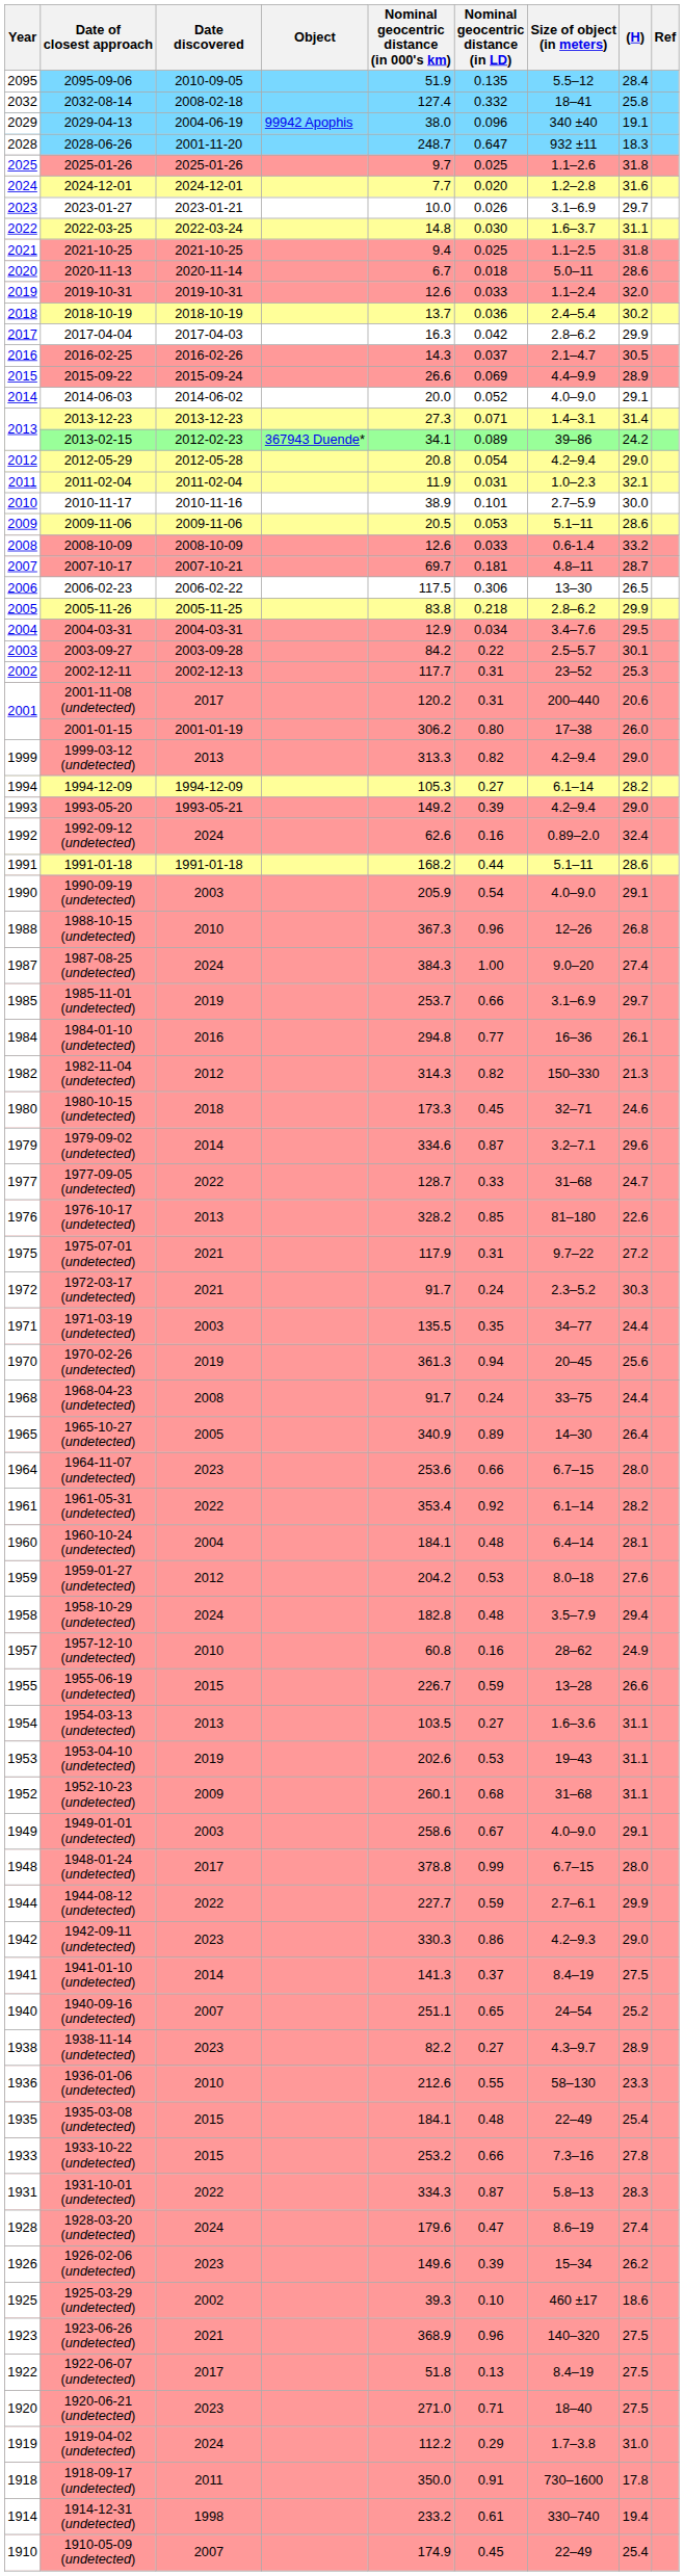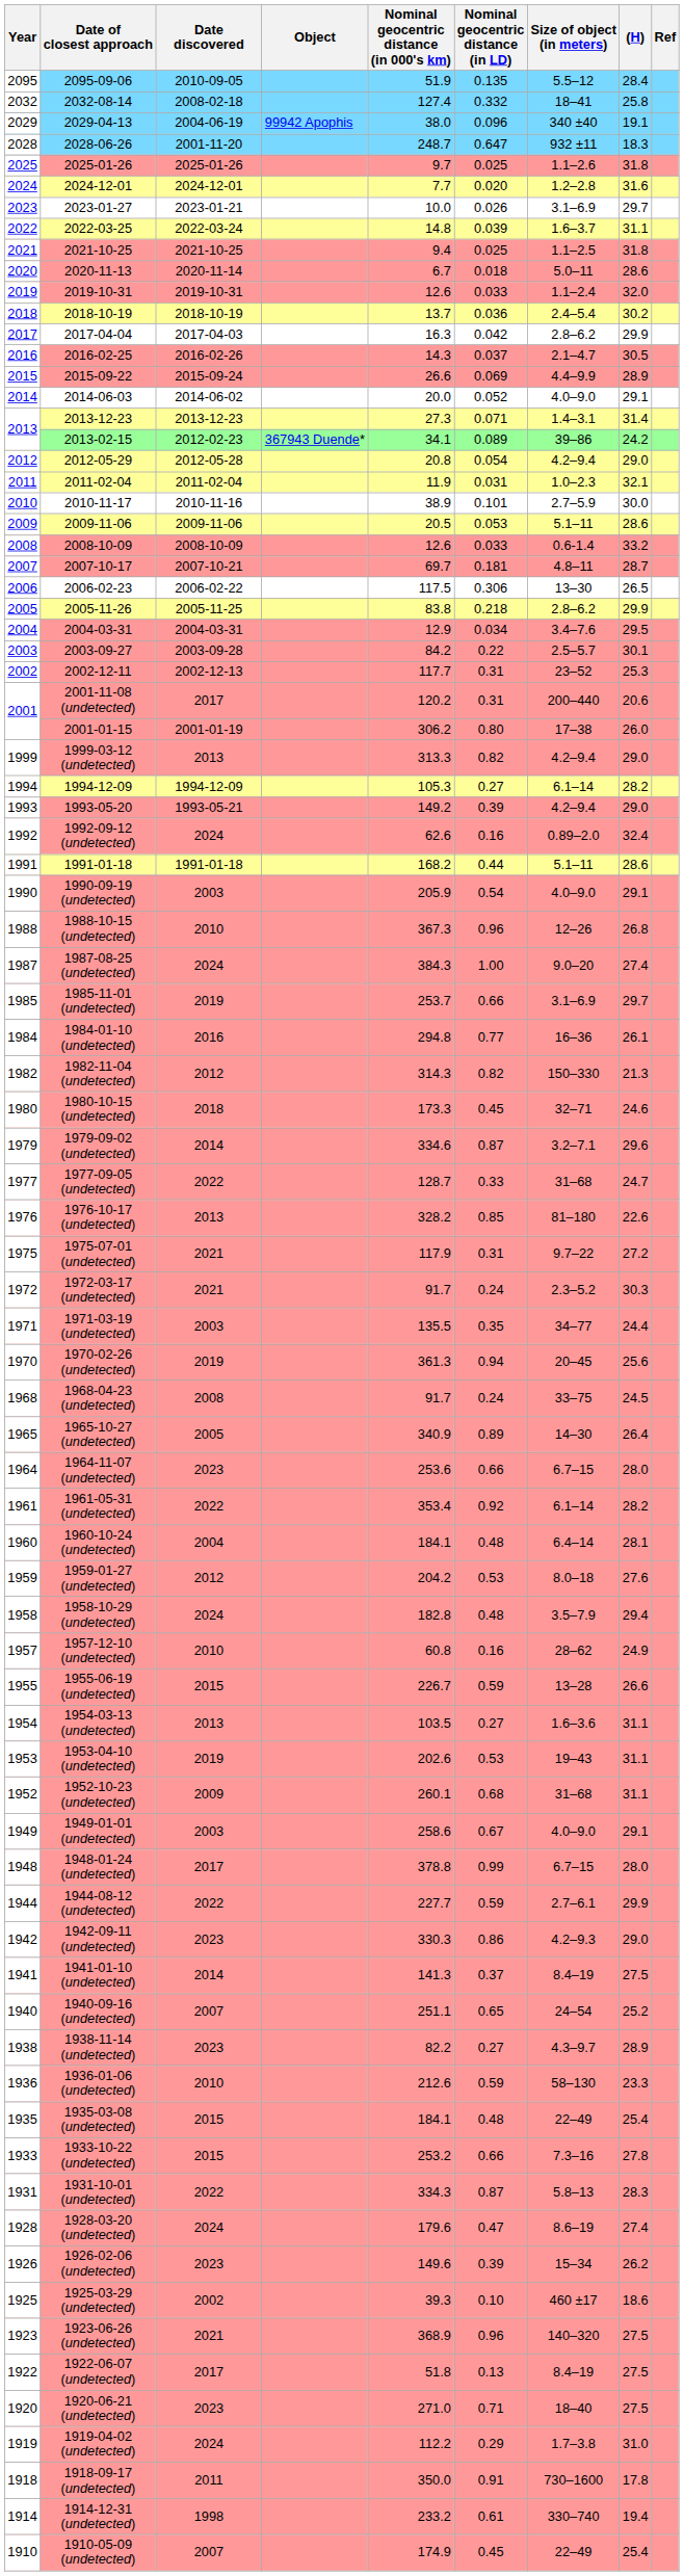2022-03-25 | Nominal geocentric distance (in LD): 0.030 -> 0.039
1968-04-23 (undetected) | (H): 24.4 -> 24.5
1936-01-06 (undetected) | Nominal geocentric distance (in LD): 0.55 -> 0.59
